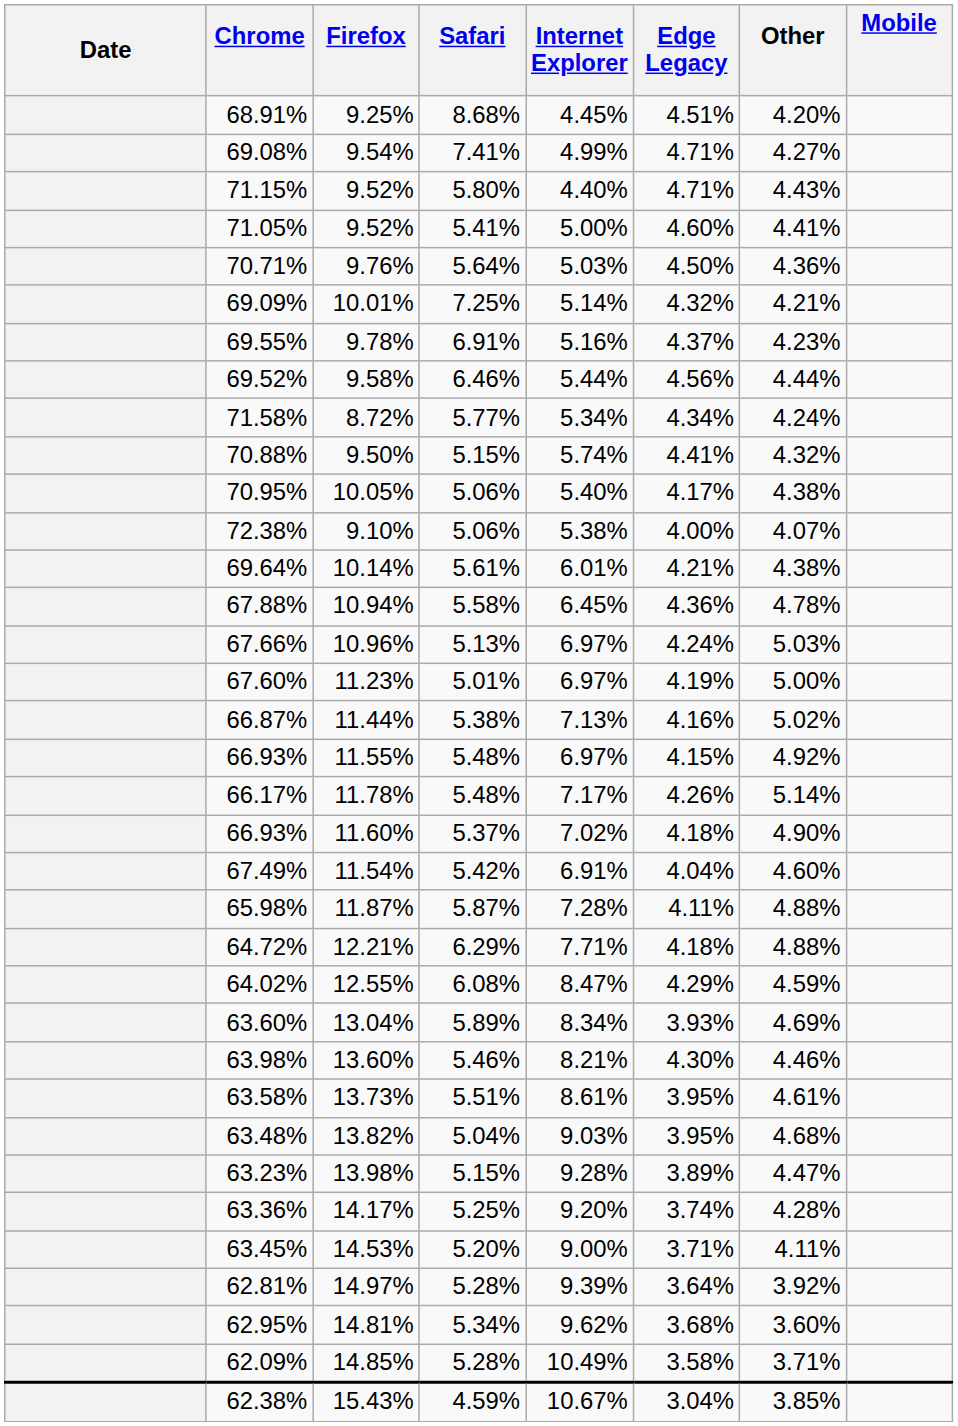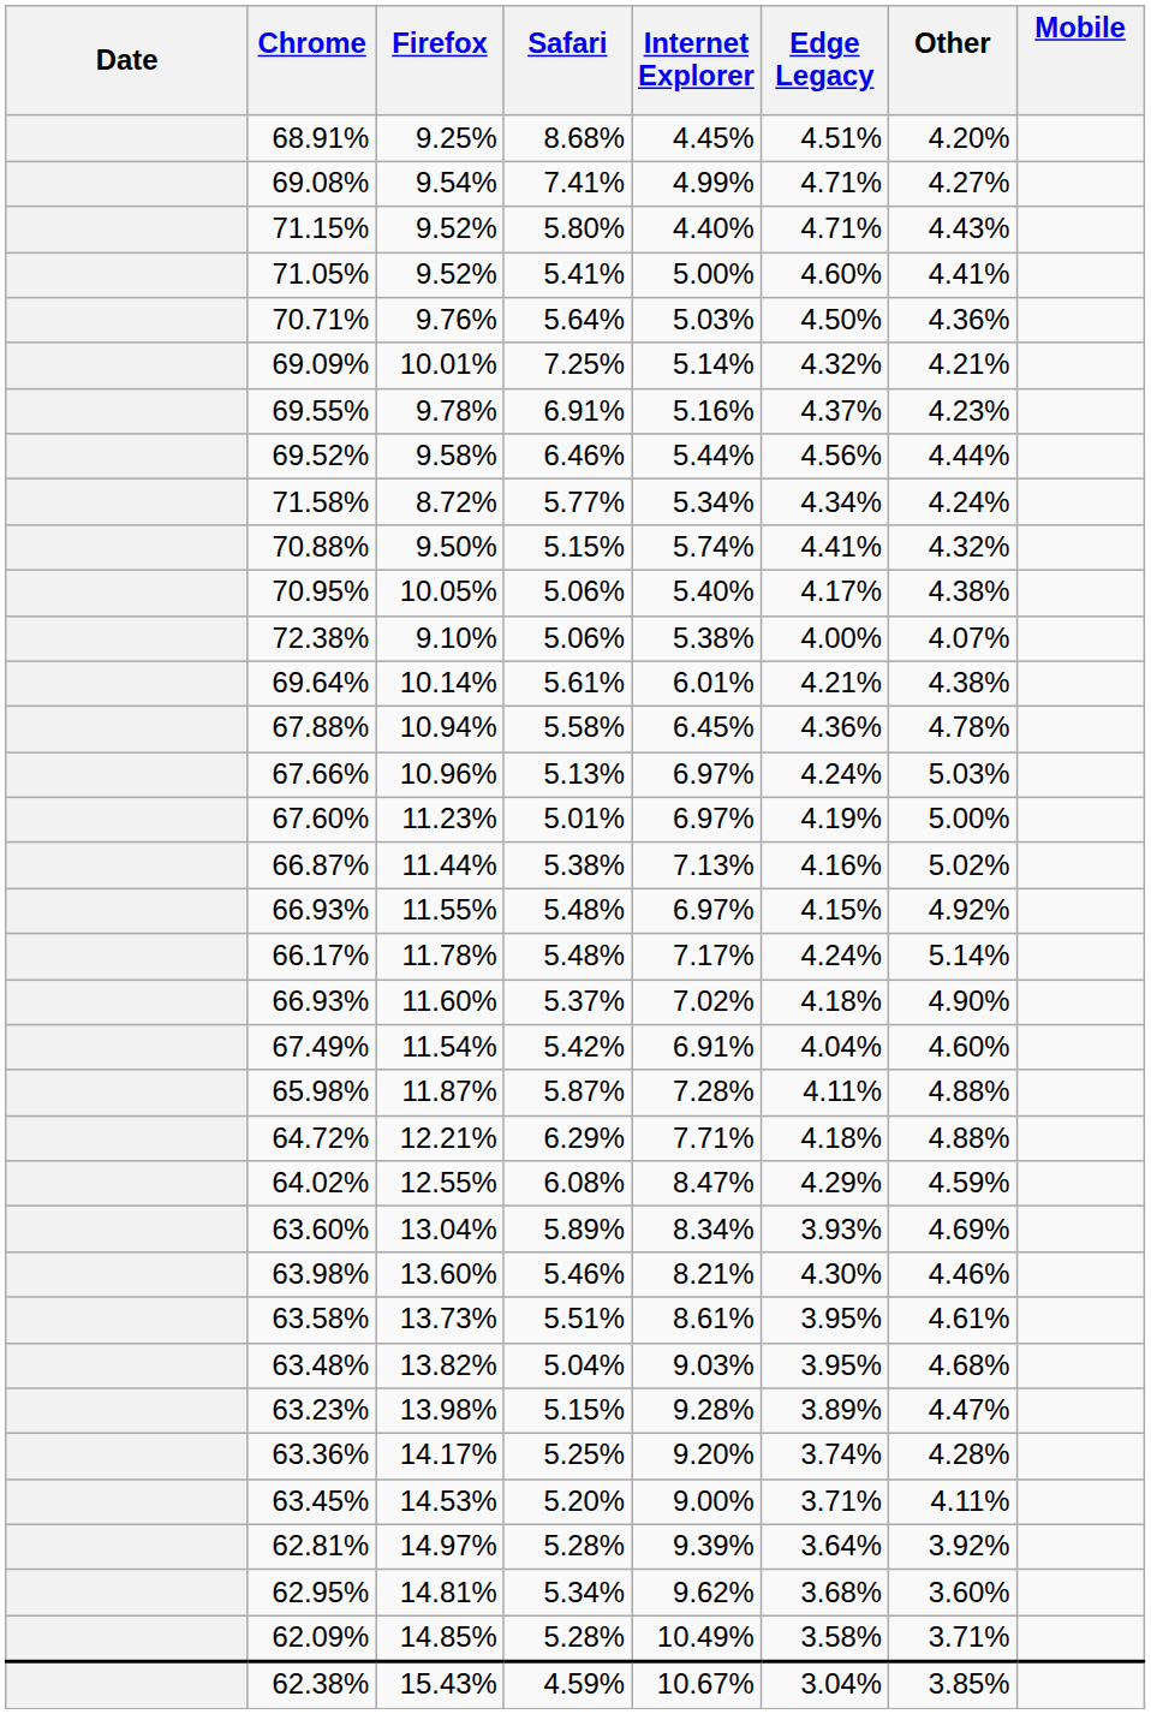66.17% | Edge Legacy: 4.26% -> 4.24%
